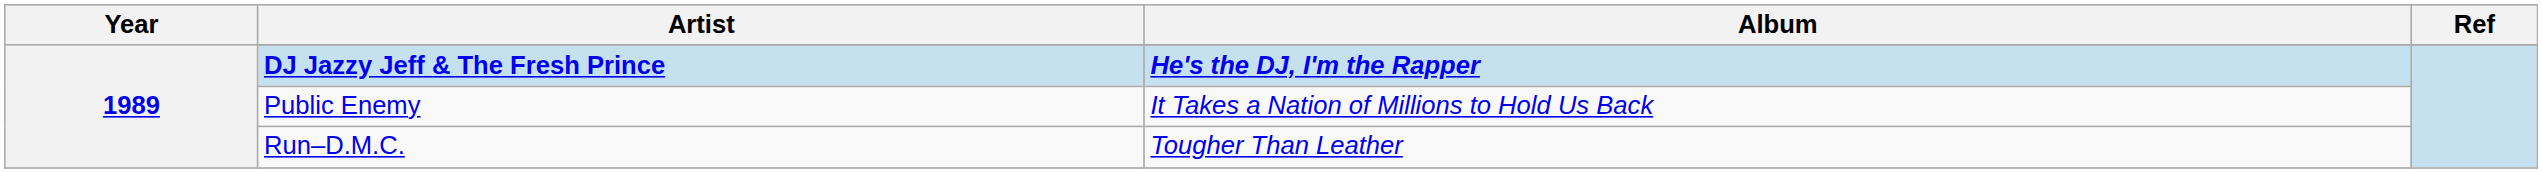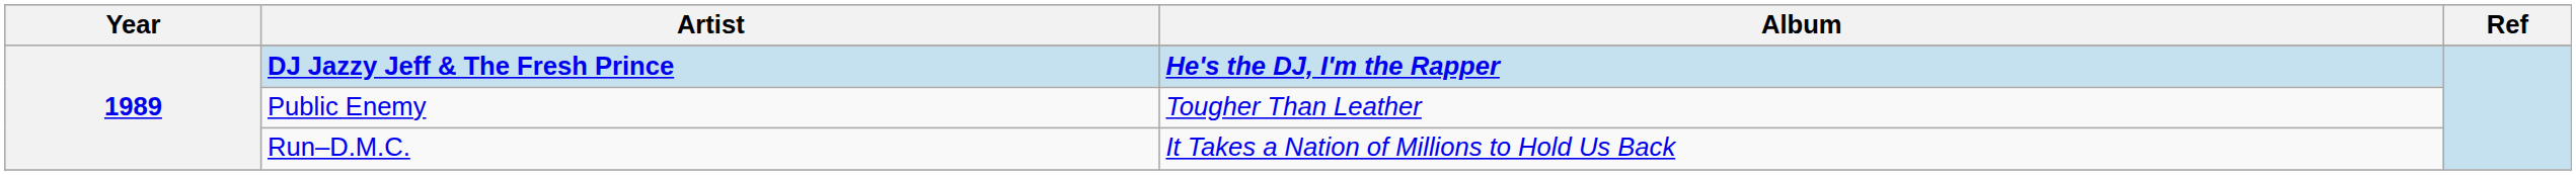Public Enemy | Album: It Takes a Nation of Millions to Hold Us Back -> Tougher Than Leather
Run–D.M.C. | Album: Tougher Than Leather -> It Takes a Nation of Millions to Hold Us Back
